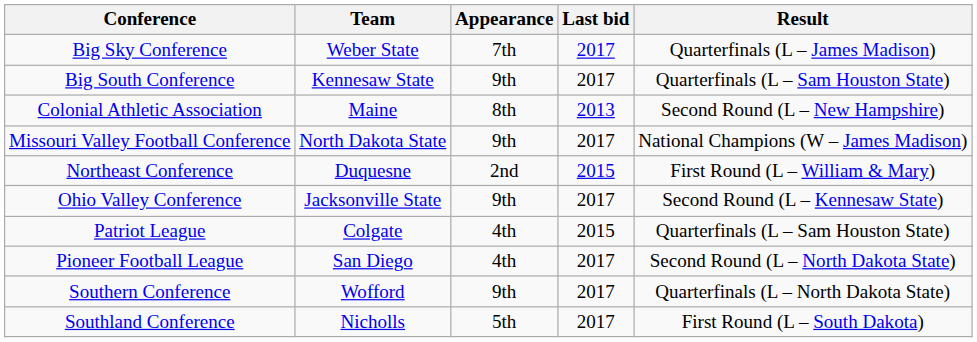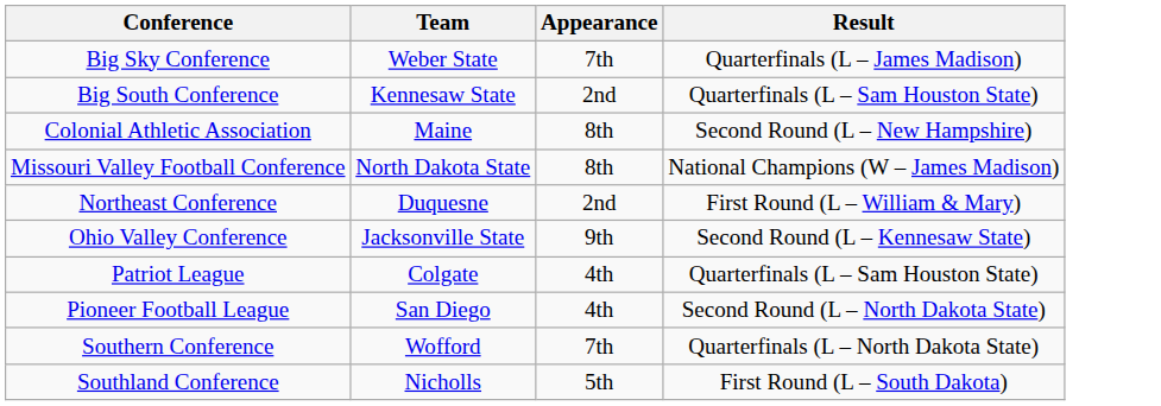- column: Last bid | 2017 | 2017 | 2013 | 2017 | 2015 | 2017 | 2015 | 2017 | 2017 | 2017
Big South Conference | Appearance: 9th -> 2nd
Missouri Valley Football Conference | Appearance: 9th -> 8th
Southern Conference | Appearance: 9th -> 7th
